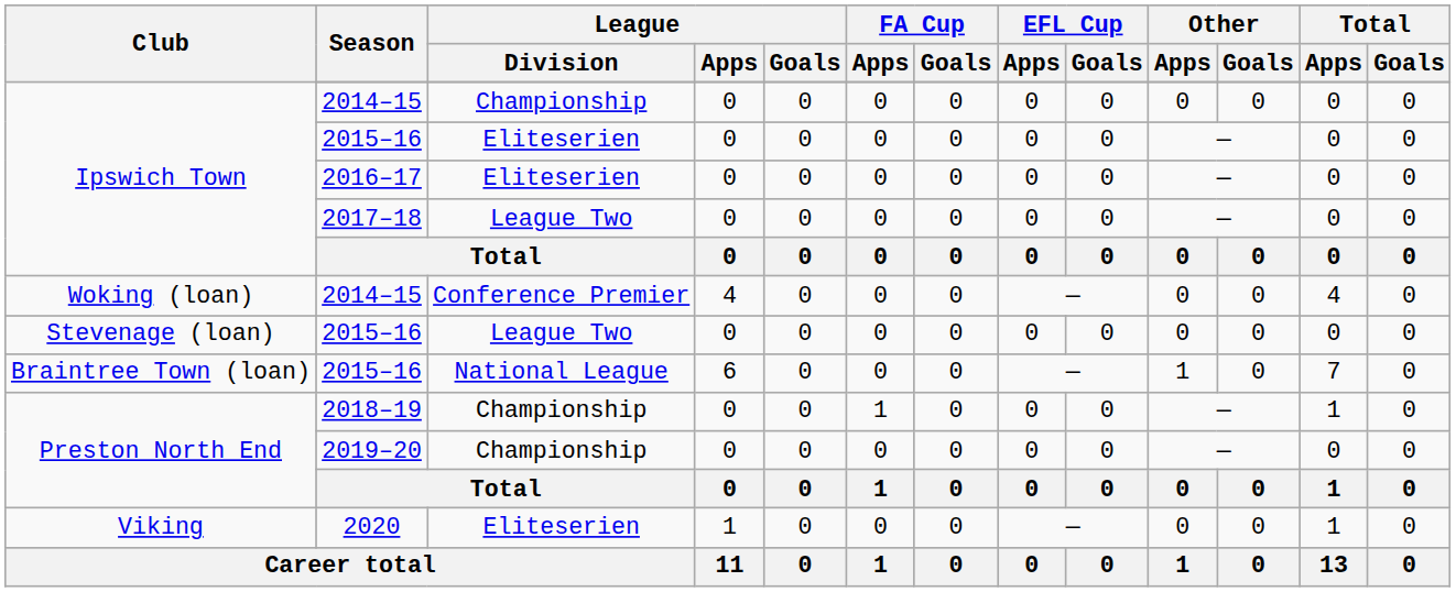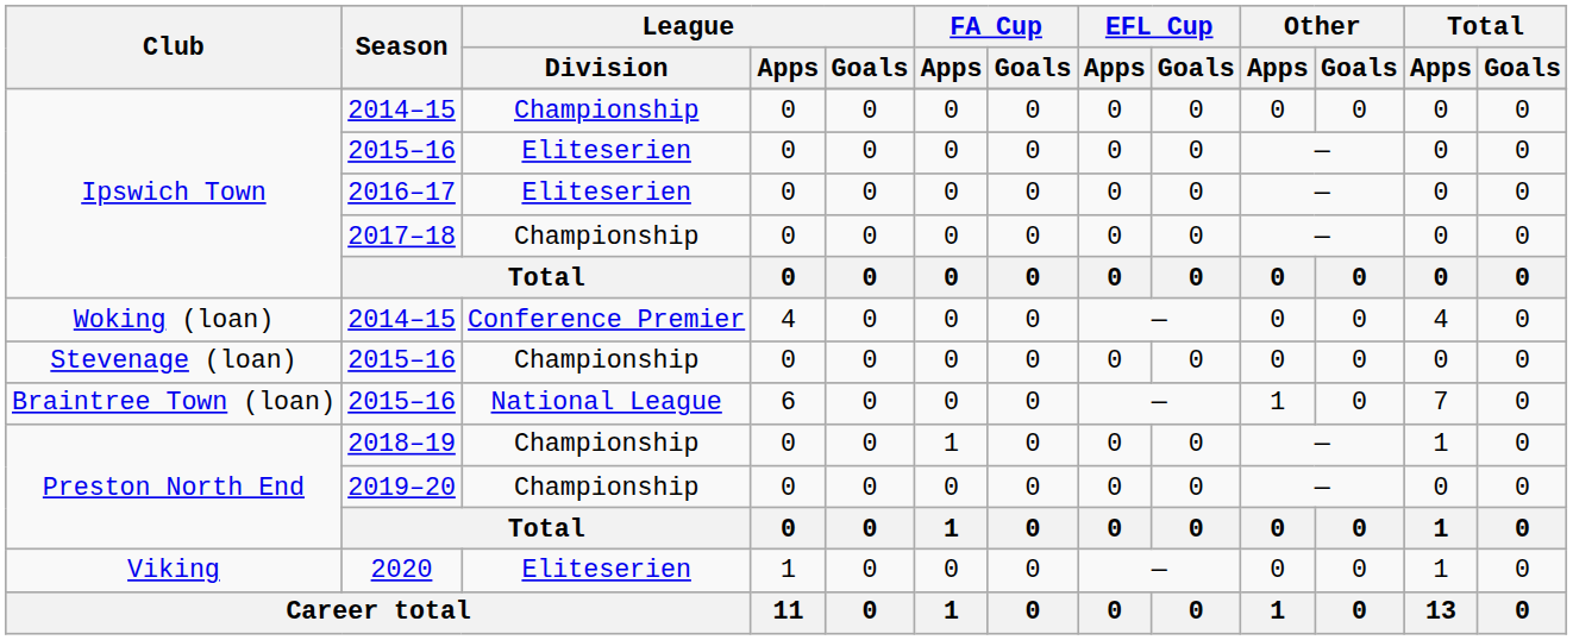2017–18 | League / Division: League Two -> Championship
Stevenage (loan) / 2015–16 | League / Division: League Two -> Championship
